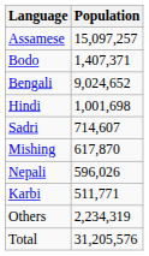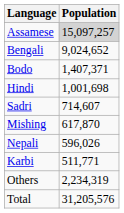Assamese | Population: no background -> lightgrey background
rows swapped: Bengali <-> Bodo
